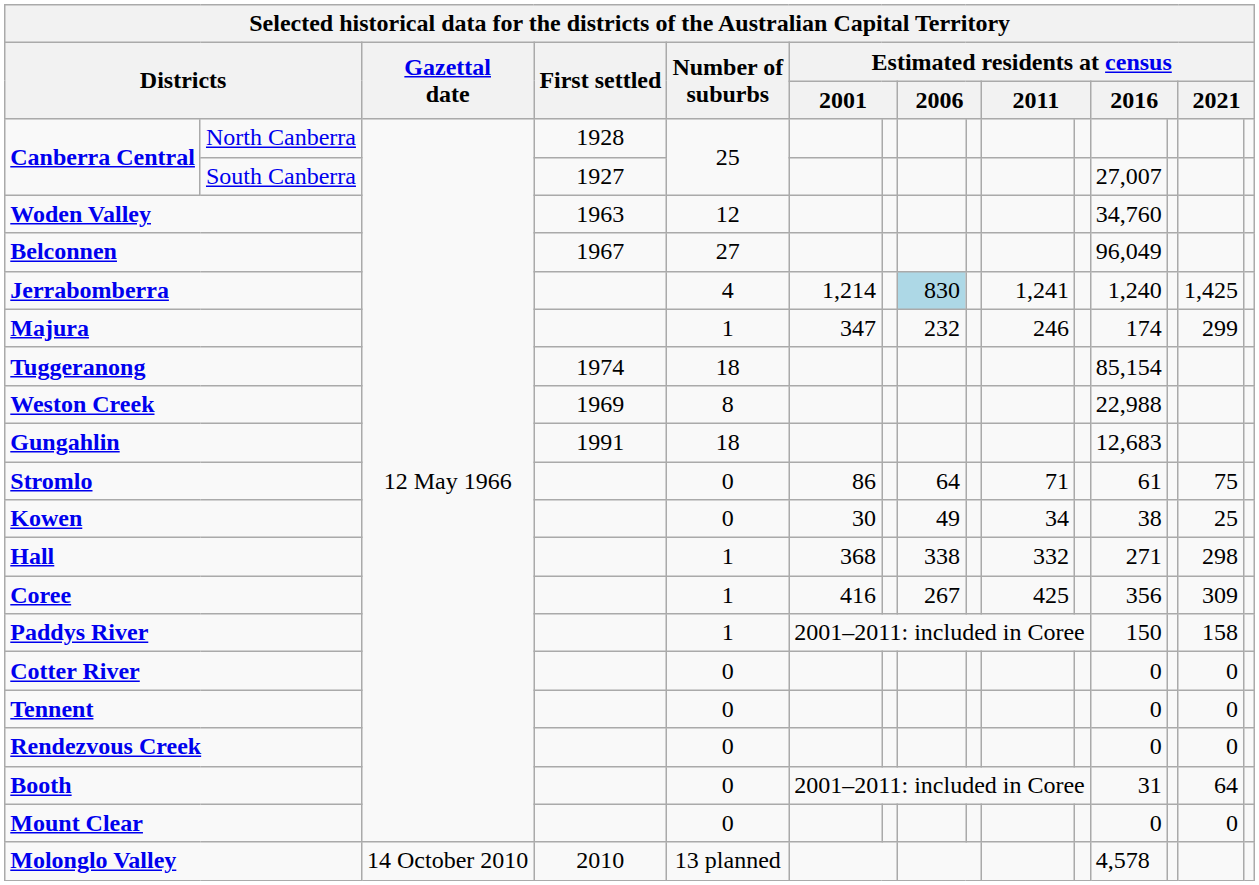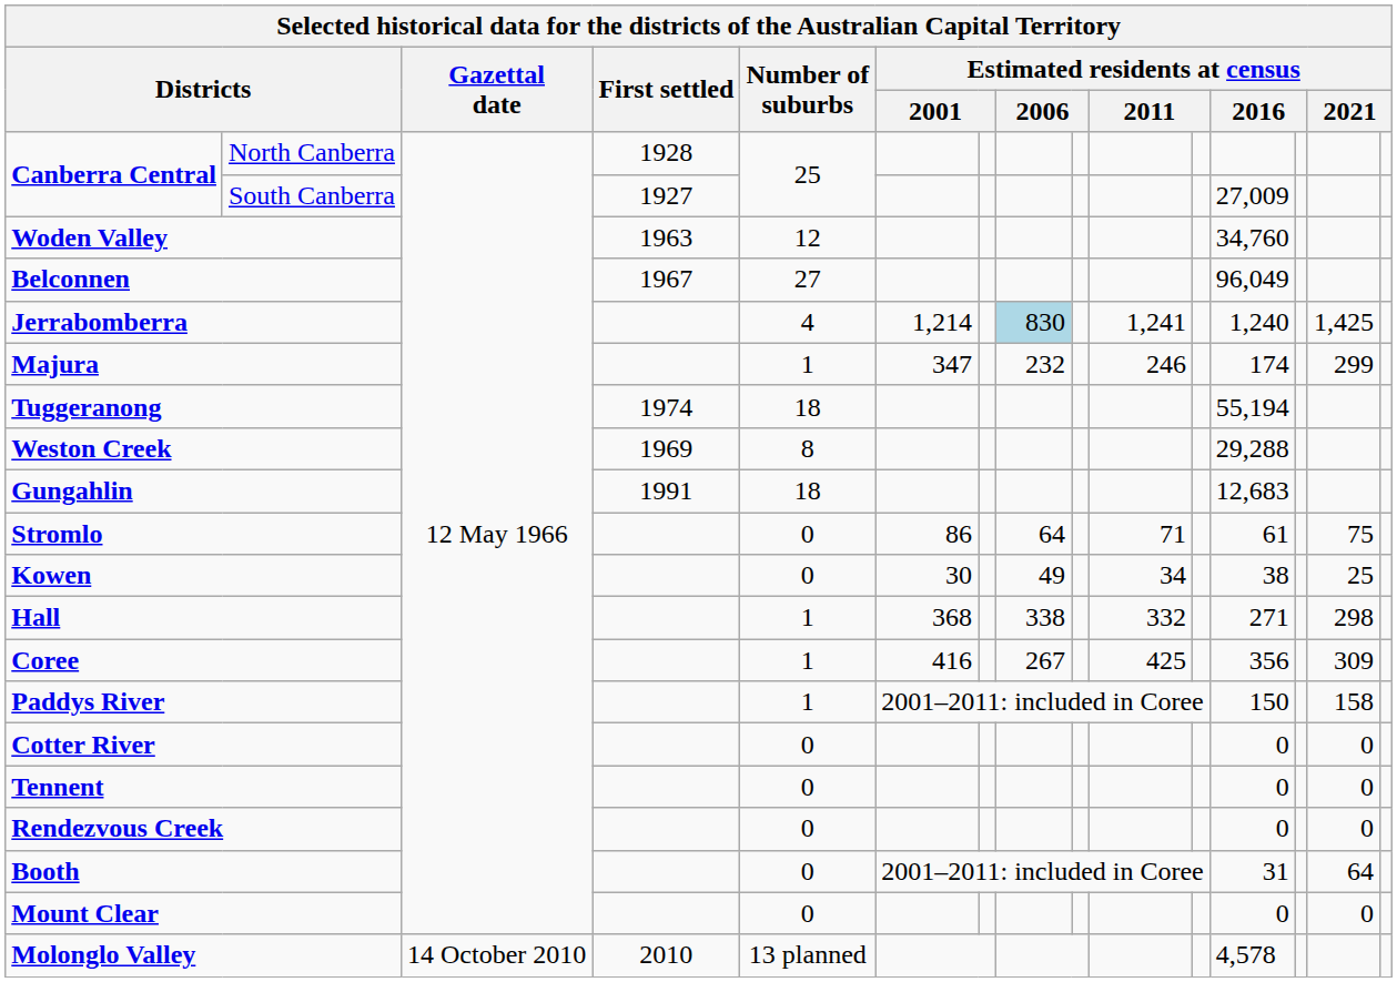South Canberra | column 12: 27,007 -> 27,009
Tuggeranong | column 12: 85,154 -> 55,194
Weston Creek | column 12: 22,988 -> 29,288
